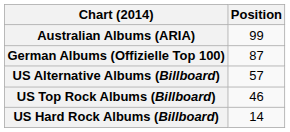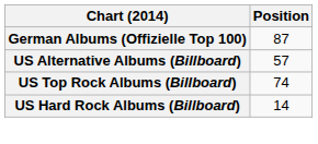- row: Australian Albums (ARIA) | 99
US Top Rock Albums (Billboard) | Position: 46 -> 74
